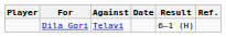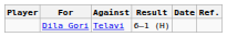columns swapped: Result <-> Date
